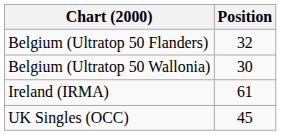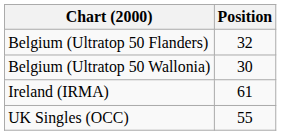UK Singles (OCC) | Position: 45 -> 55
